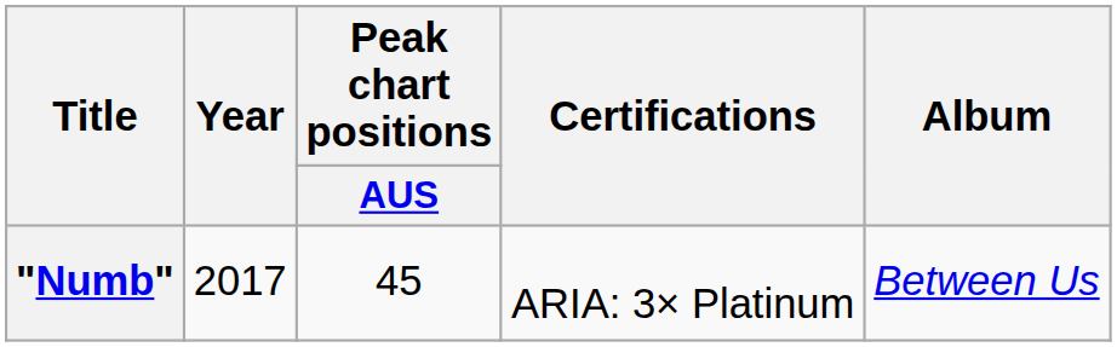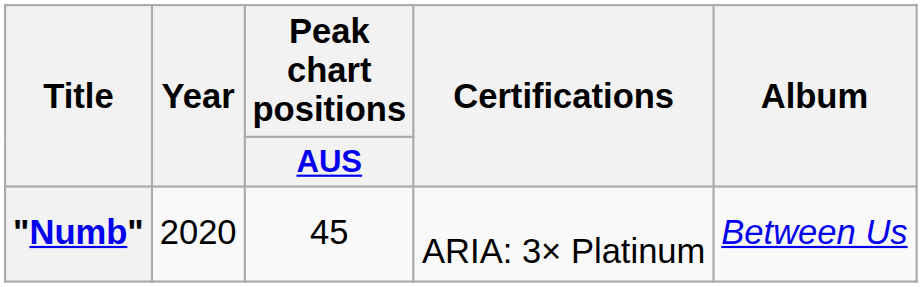"Numb" | Year: 2017 -> 2020
